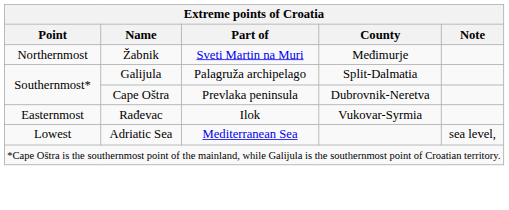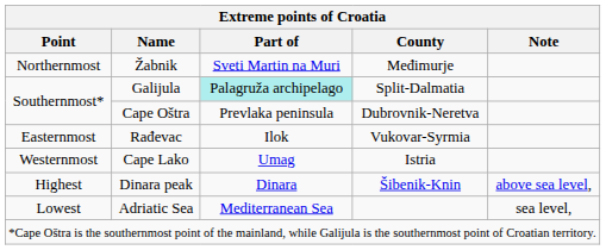Galijula | Part of: no background -> paleturquoise background
+ row: Westernmost | Cape Lako | Umag | Istria
+ row: Highest | Dinara peak | Dinara | Šibenik-Knin | above sea level,
